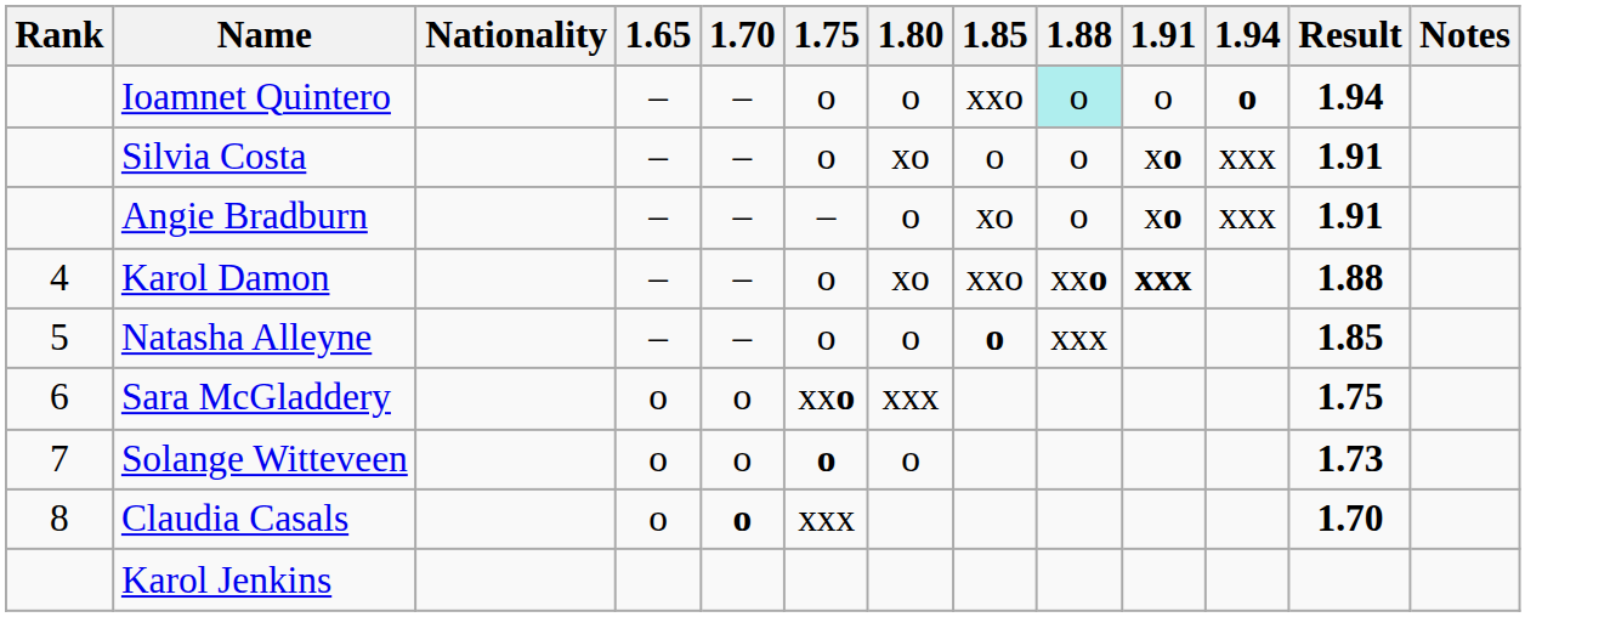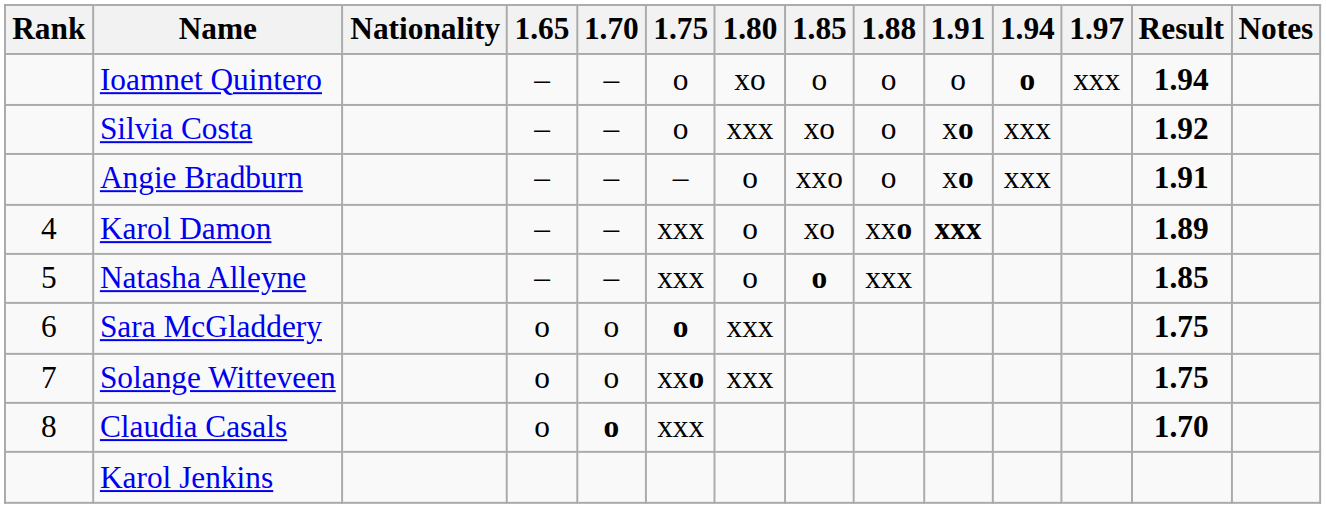+ column: 1.97 | xxx
Ioamnet Quintero | 1.80: o -> xo
Ioamnet Quintero | 1.85: xxo -> o
Ioamnet Quintero | 1.88: paleturquoise background -> no background
Silvia Costa | 1.80: xo -> xxx
Silvia Costa | 1.85: o -> xo
Silvia Costa | Result: 1.91 -> 1.92
Angie Bradburn | 1.85: xo -> xxo
Karol Damon | 1.75: o -> xxx
Karol Damon | 1.80: xo -> o
Karol Damon | 1.85: xxo -> xo
Karol Damon | Result: 1.88 -> 1.89
Natasha Alleyne | 1.75: o -> xxx
Sara McGladdery | 1.75: xxo -> o
Solange Witteveen | 1.75: o -> xxo
Solange Witteveen | 1.80: o -> xxx
Solange Witteveen | Result: 1.73 -> 1.75
